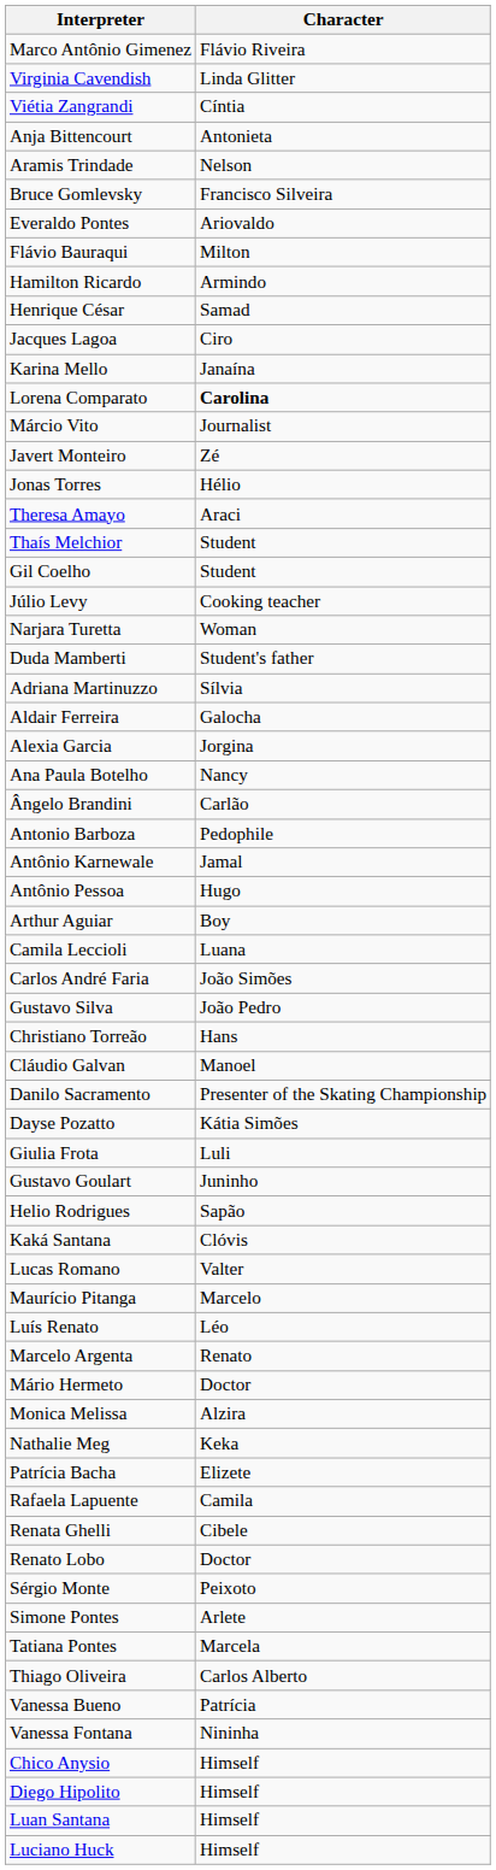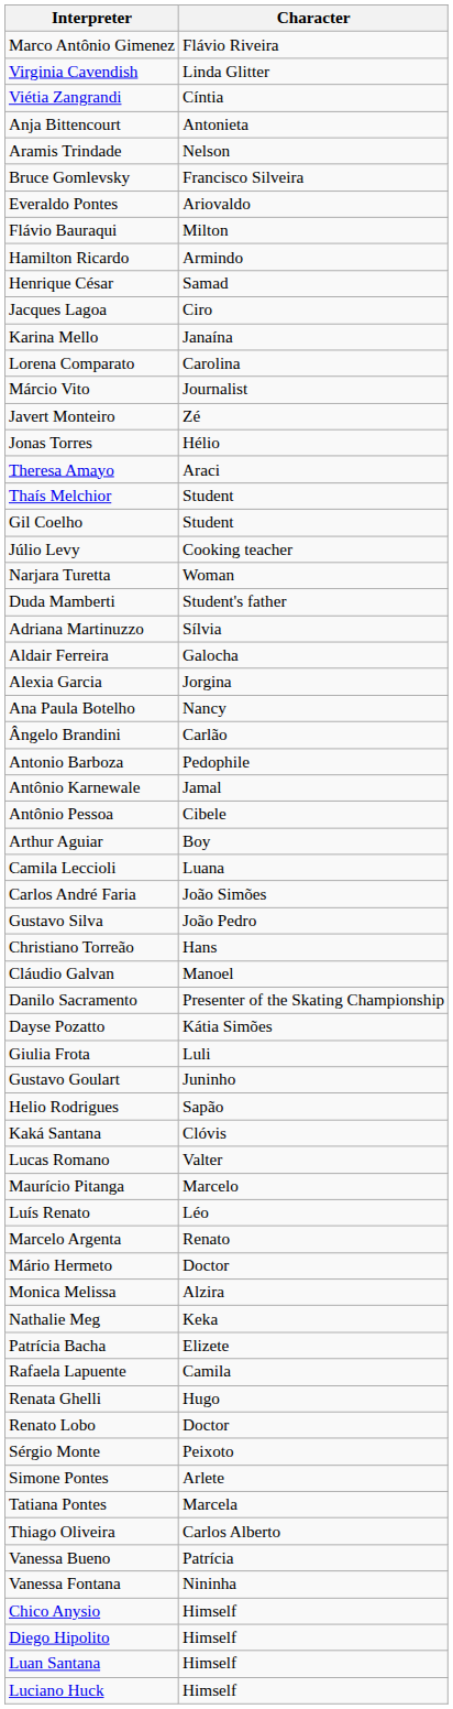Lorena Comparato | Character: bold -> normal
Antônio Pessoa | Character: Hugo -> Cibele
Renata Ghelli | Character: Cibele -> Hugo
